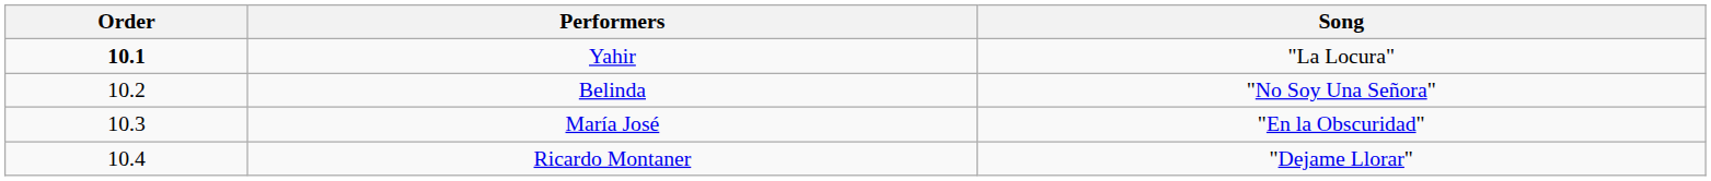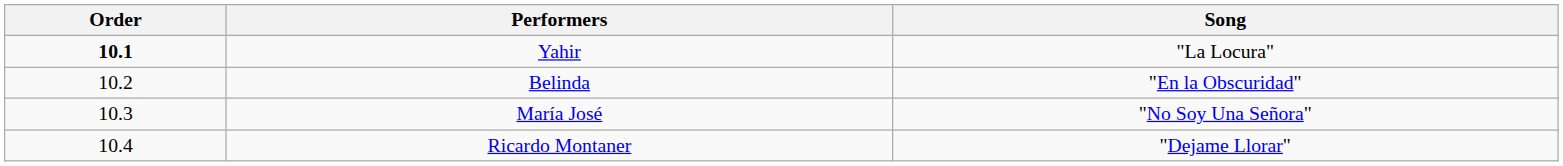Belinda | Song: "No Soy Una Señora" -> "En la Obscuridad"
María José | Song: "En la Obscuridad" -> "No Soy Una Señora"
